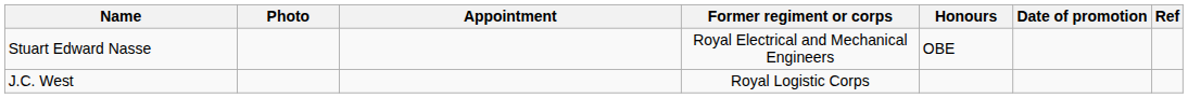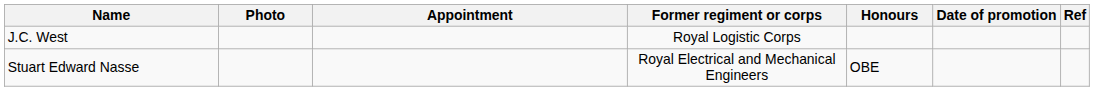rows swapped: Stuart Edward Nasse <-> J.C. West
